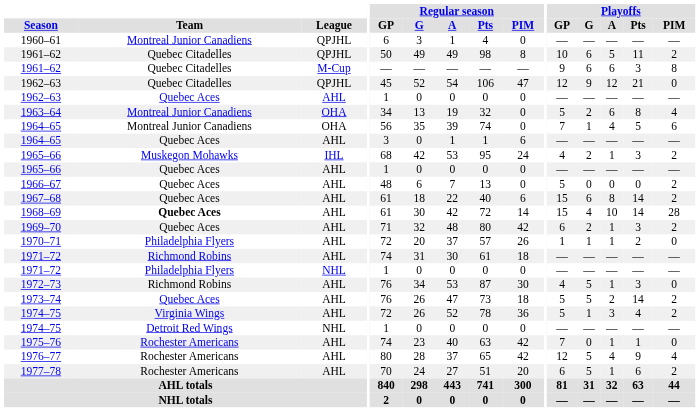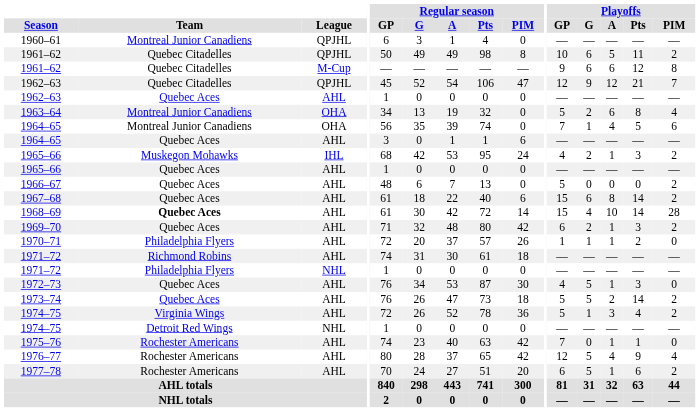1961–62 / M-Cup | Playoffs / Pts: 3 -> 12
1962–63 / QPJHL | Playoffs / PIM: 0 -> 7
1972–73 | Team: Richmond Robins -> Quebec Aces
